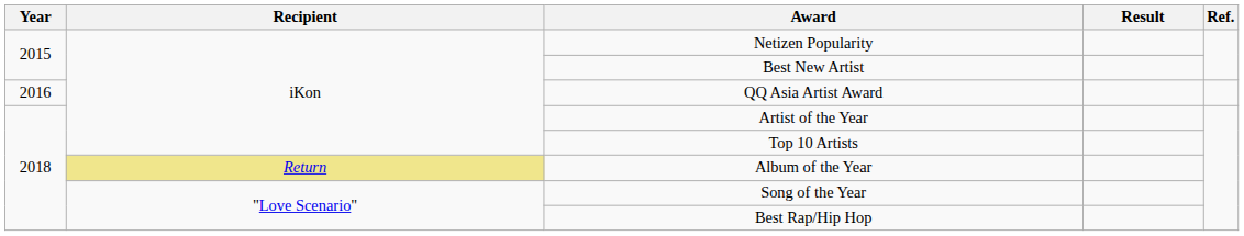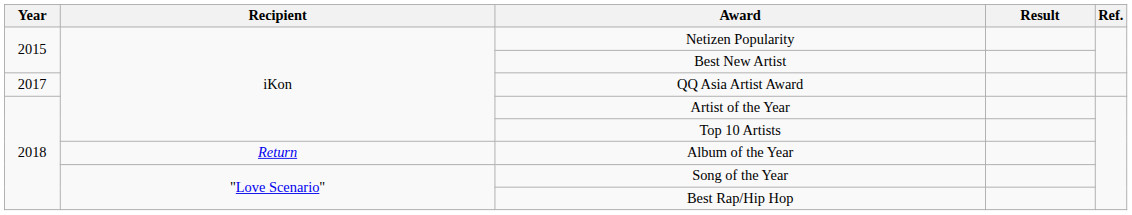QQ Asia Artist Award | Year: 2016 -> 2017
Album of the Year | Recipient: khaki background -> no background
